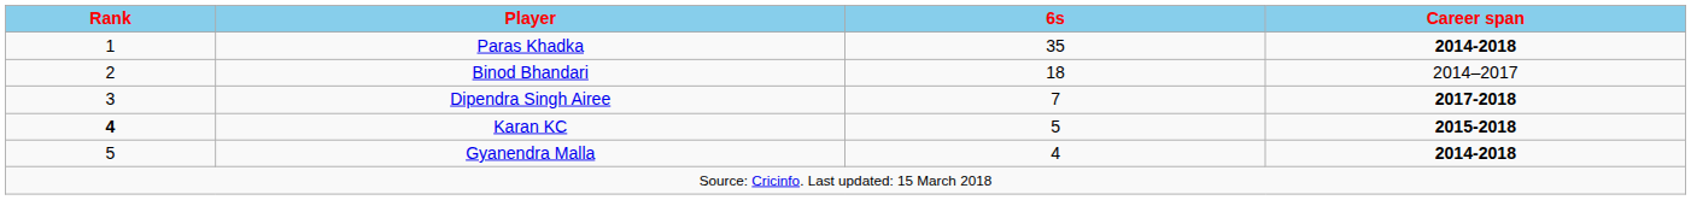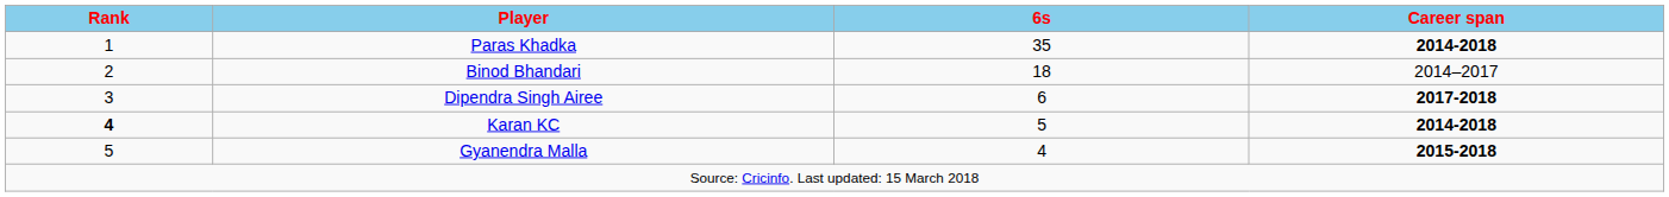Dipendra Singh Airee | 6s: 7 -> 6
Karan KC | Career span: 2015-2018 -> 2014-2018
Gyanendra Malla | Career span: 2014-2018 -> 2015-2018
